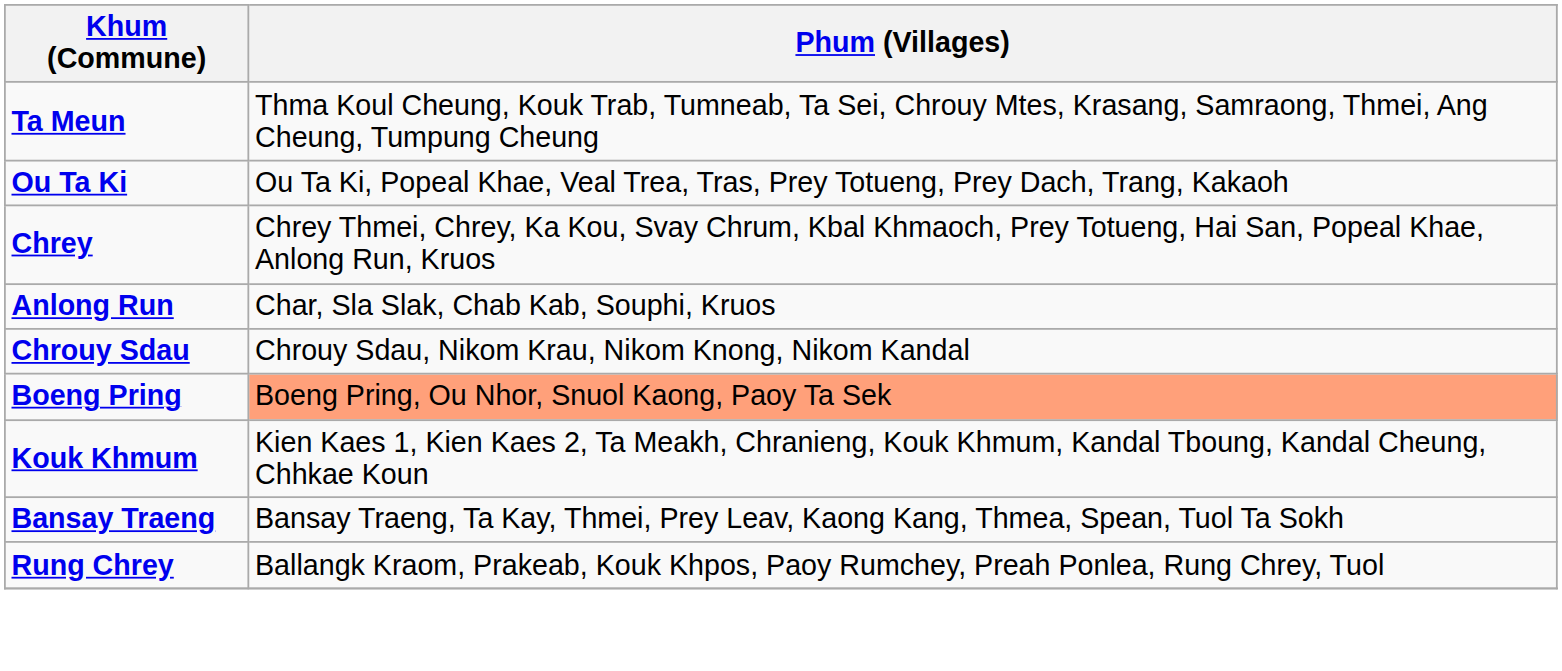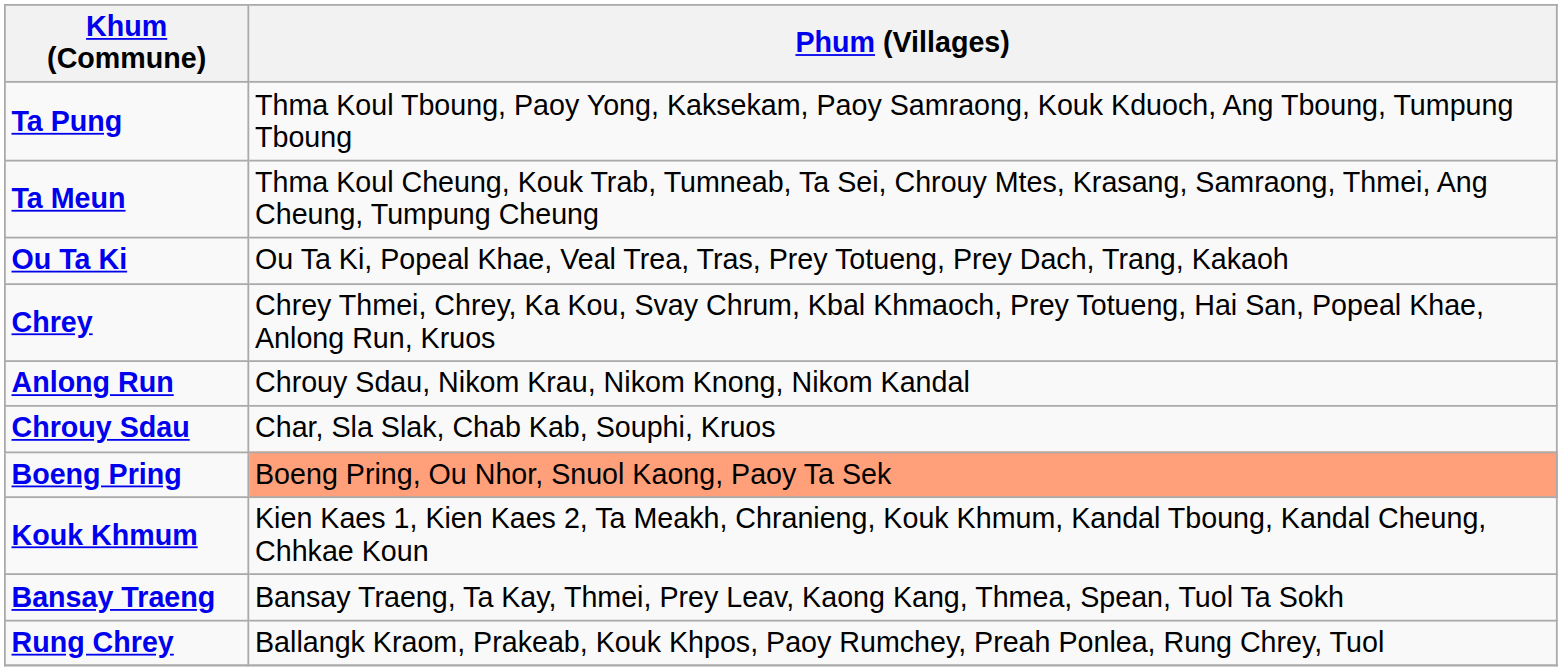+ row: Ta Pung | Thma Koul Tboung, Paoy Yong, Kaksekam, Paoy Samraong, Kouk Kduoch, Ang Tboung, Tumpung Tboung
Anlong Run | Phum (Villages): Char, Sla Slak, Chab Kab, Souphi, Kruos -> Chrouy Sdau, Nikom Krau, Nikom Knong, Nikom Kandal
Chrouy Sdau | Phum (Villages): Chrouy Sdau, Nikom Krau, Nikom Knong, Nikom Kandal -> Char, Sla Slak, Chab Kab, Souphi, Kruos
